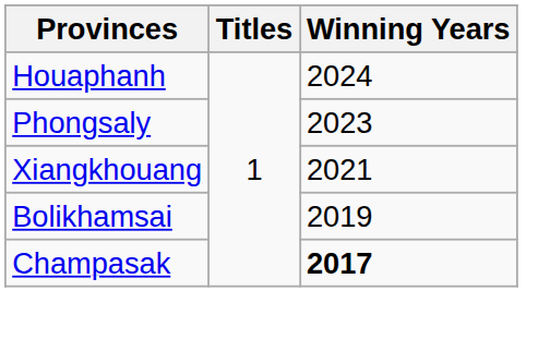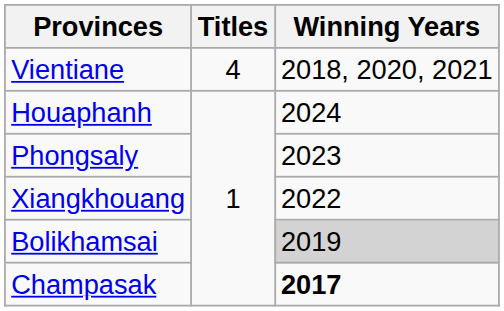+ row: Vientiane | 4 | 2018, 2020, 2021
Xiangkhouang | Winning Years: 2021 -> 2022
Bolikhamsai | Winning Years: no background -> lightgrey background
